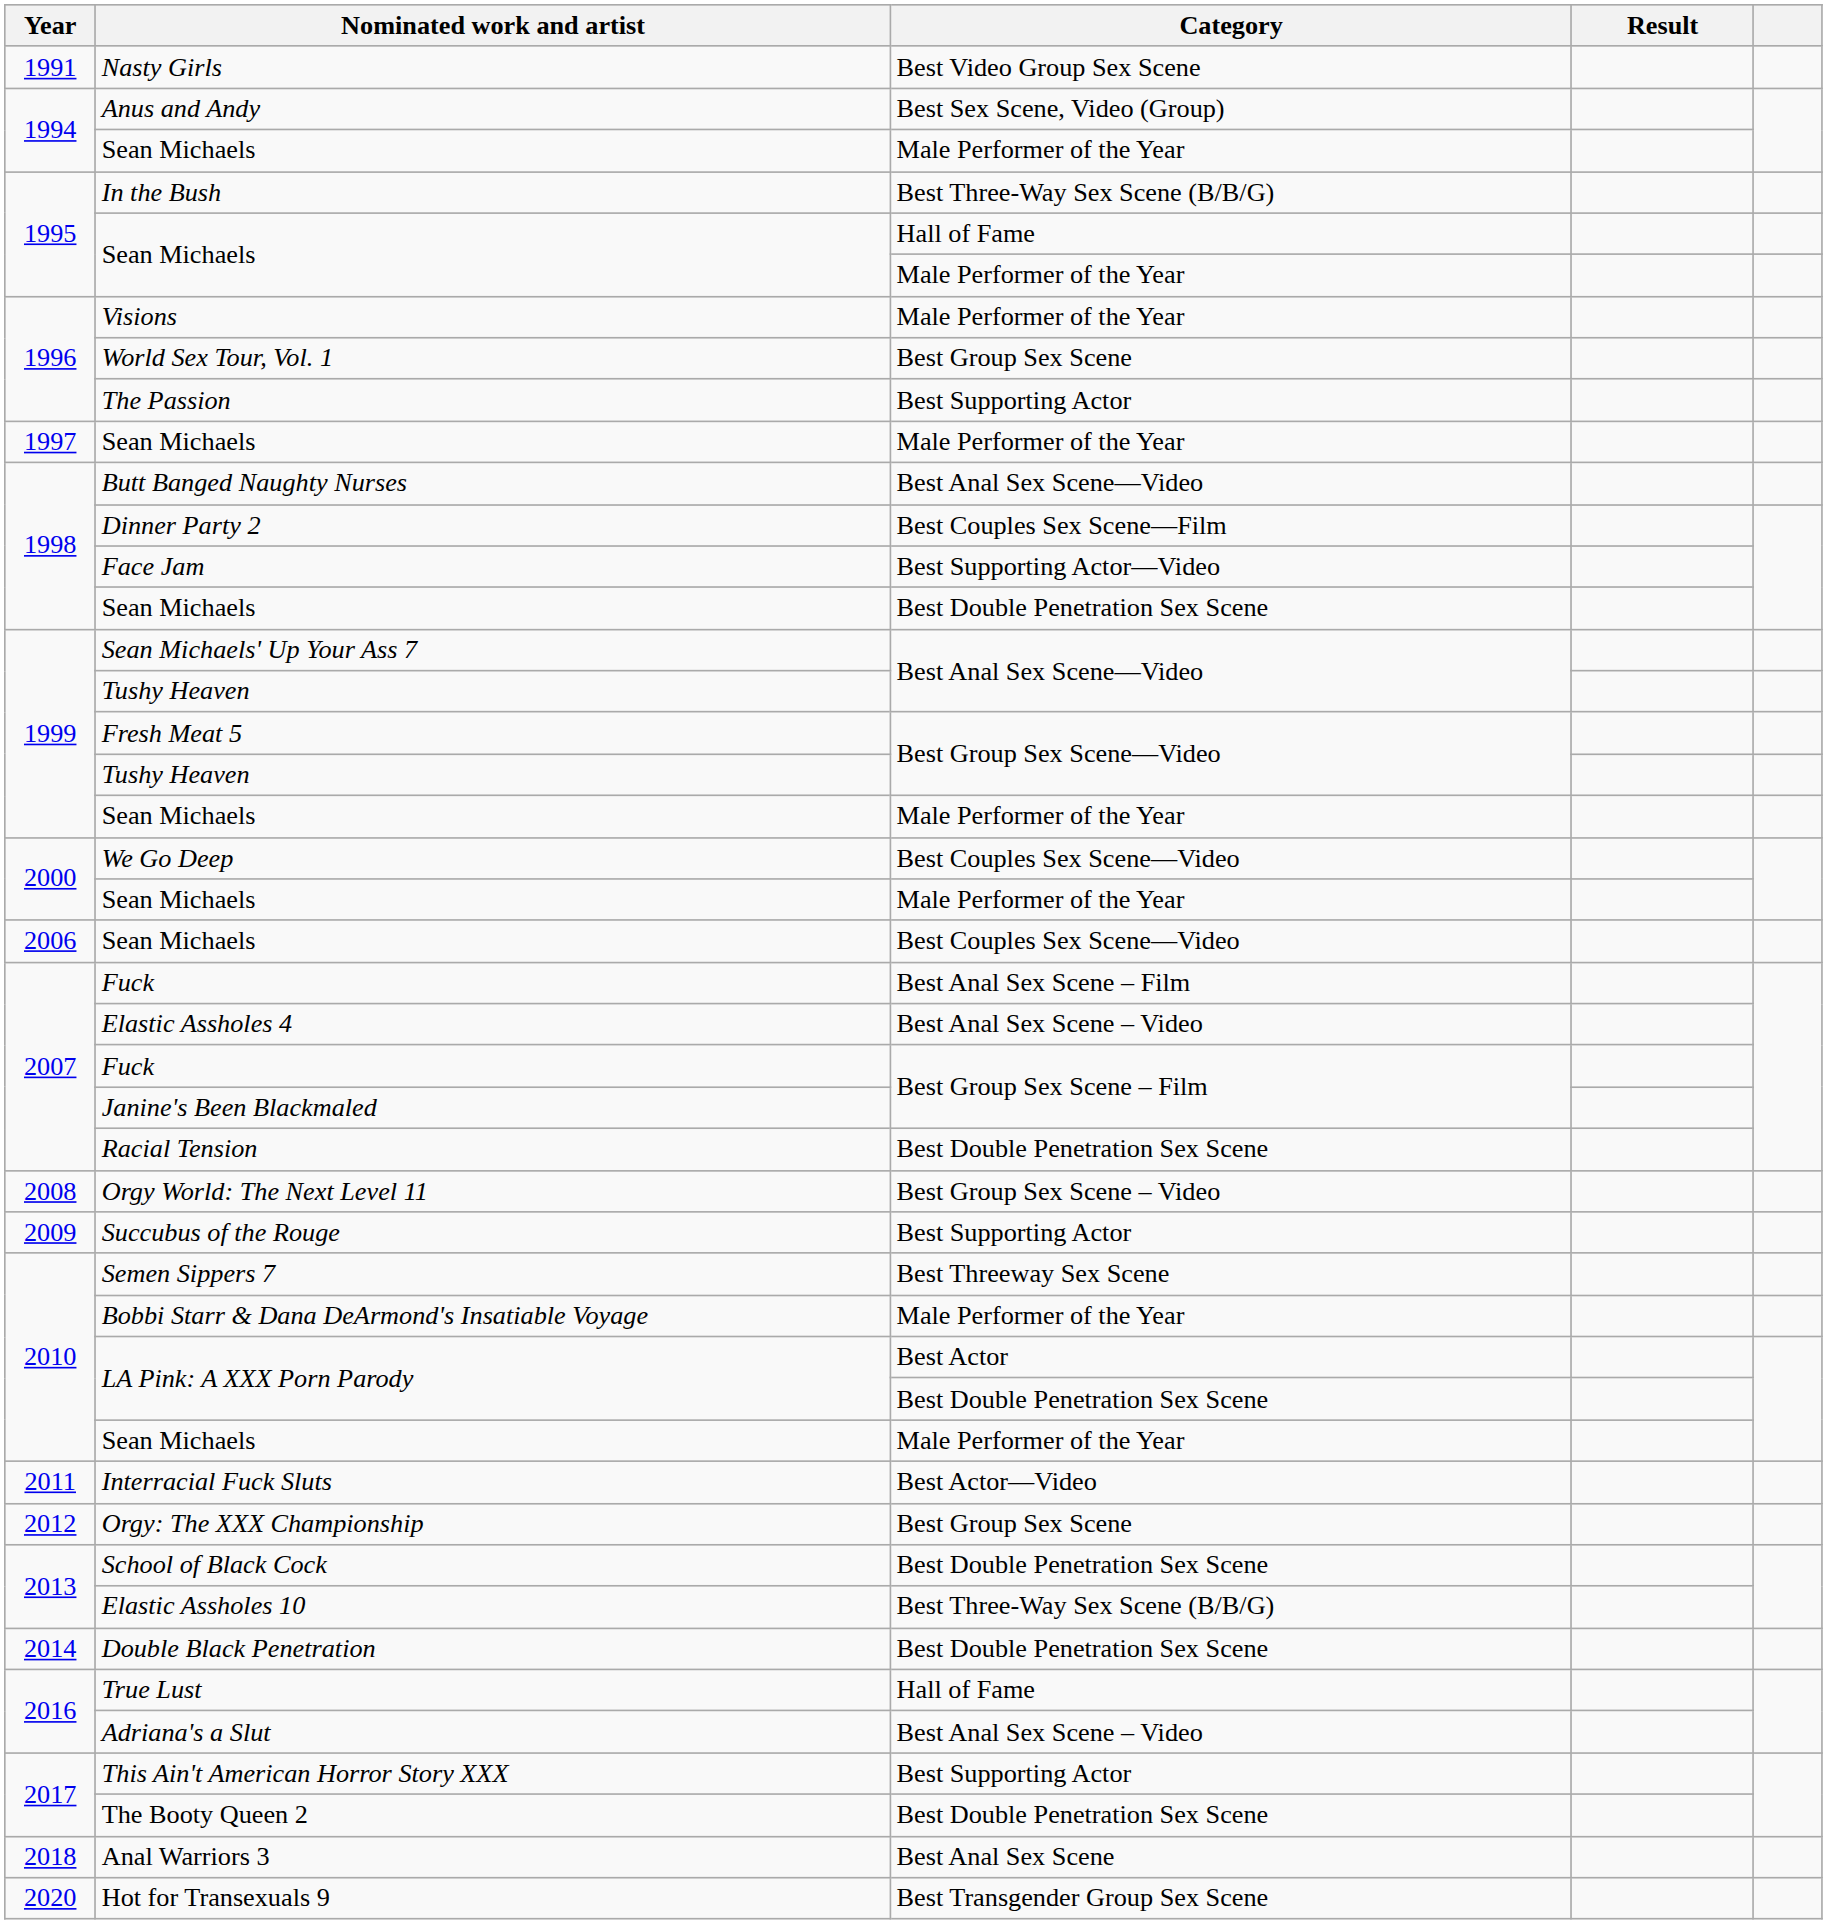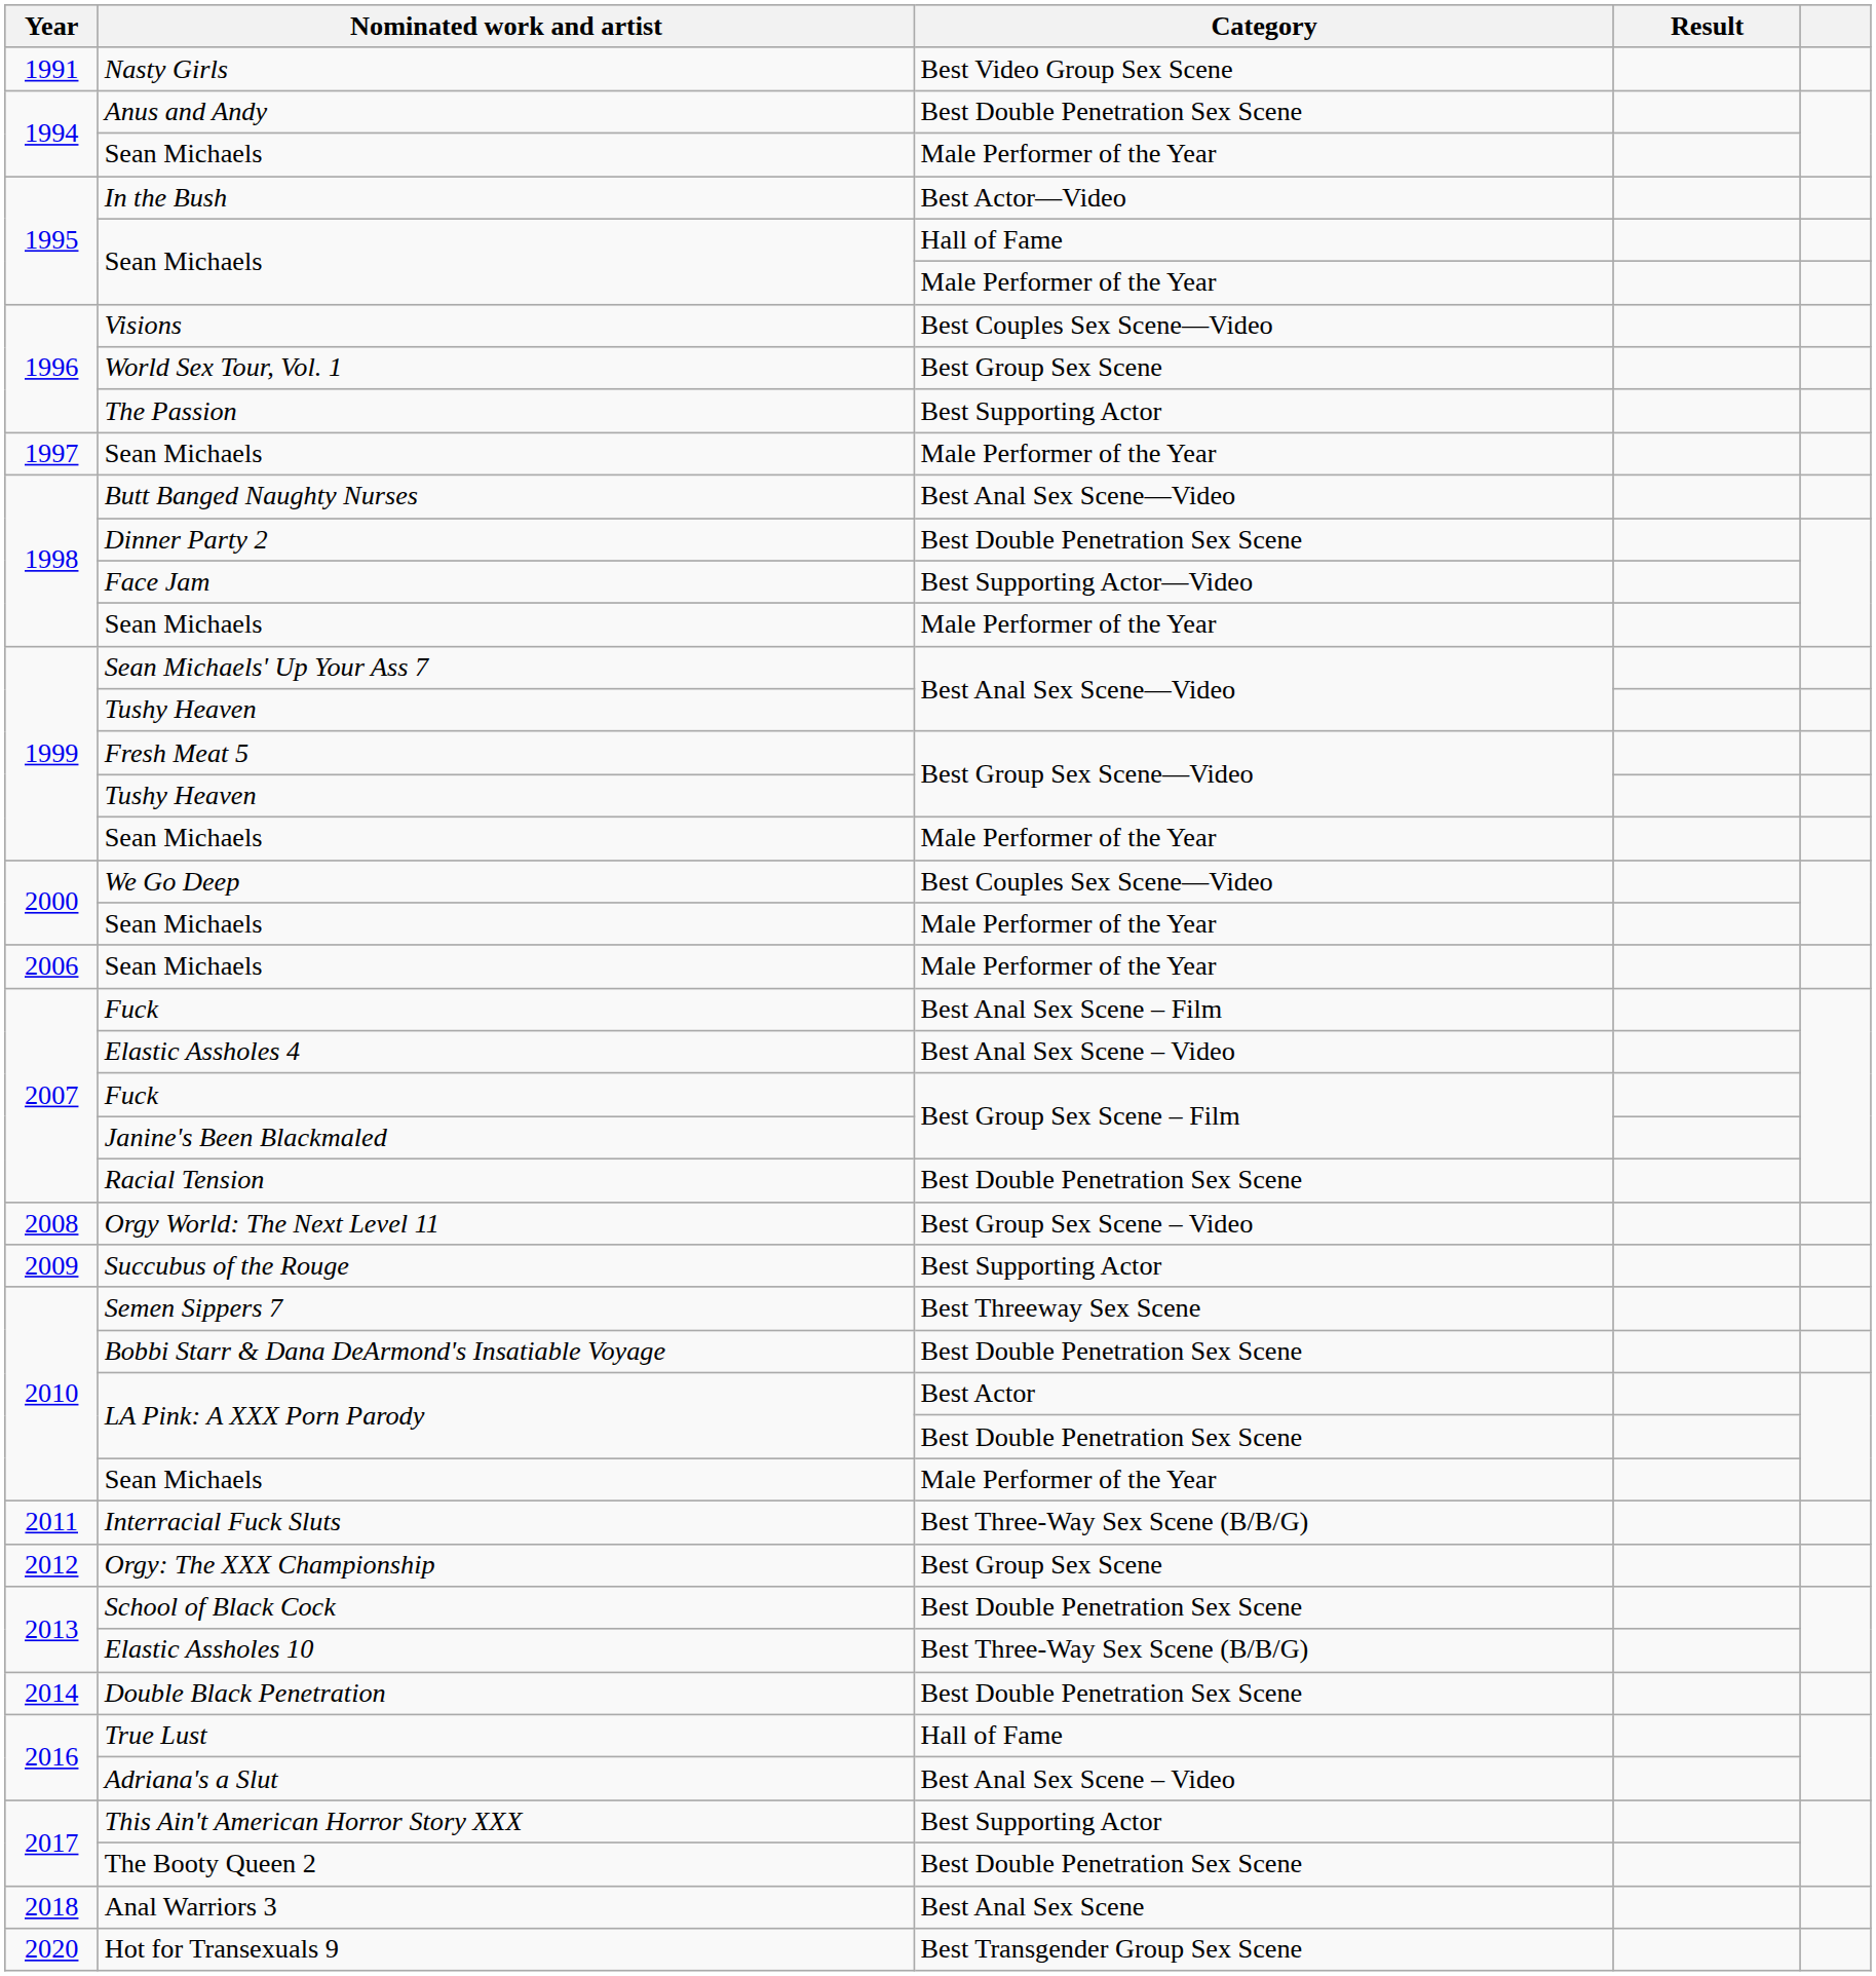Anus and Andy | Category: Best Sex Scene, Video (Group) -> Best Double Penetration Sex Scene
In the Bush | Category: Best Three-Way Sex Scene (B/B/G) -> Best Actor—Video
Visions | Category: Male Performer of the Year -> Best Couples Sex Scene—Video
Dinner Party 2 | Category: Best Couples Sex Scene—Film -> Best Double Penetration Sex Scene
1998 / Sean Michaels | Category: Best Double Penetration Sex Scene -> Male Performer of the Year
2006 / Sean Michaels | Category: Best Couples Sex Scene—Video -> Male Performer of the Year
Bobbi Starr & Dana DeArmond's Insatiable Voyage | Category: Male Performer of the Year -> Best Double Penetration Sex Scene
Interracial Fuck Sluts | Category: Best Actor—Video -> Best Three-Way Sex Scene (B/B/G)
